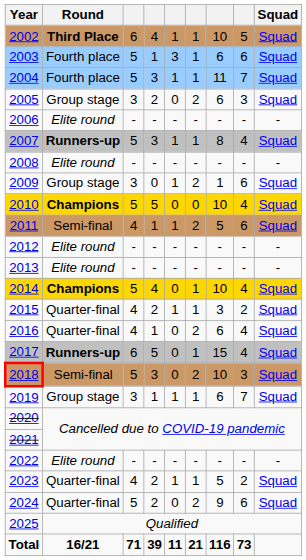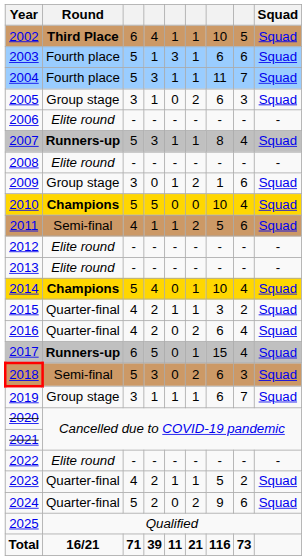2005 | column 4: 2 -> 1
2016 | column 4: 1 -> 2
2018 | column 7: 10 -> 6
